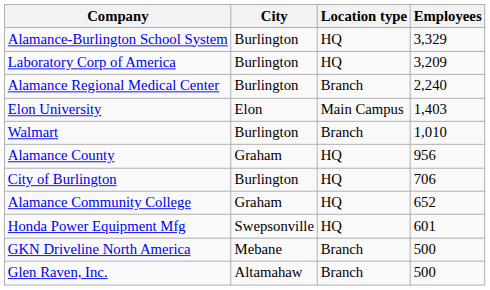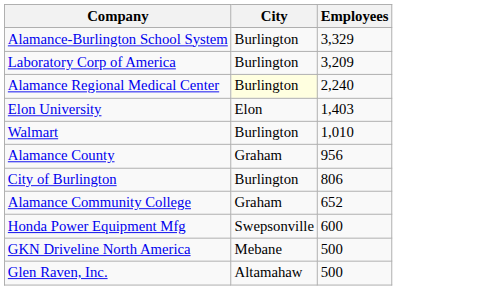- column: Location type | HQ | HQ | Branch | Main Campus | Branch | HQ | HQ | HQ | HQ | Branch | Branch
Alamance Regional Medical Center | City: no background -> lightyellow background
City of Burlington | Employees: 706 -> 806
Honda Power Equipment Mfg | Employees: 601 -> 600
